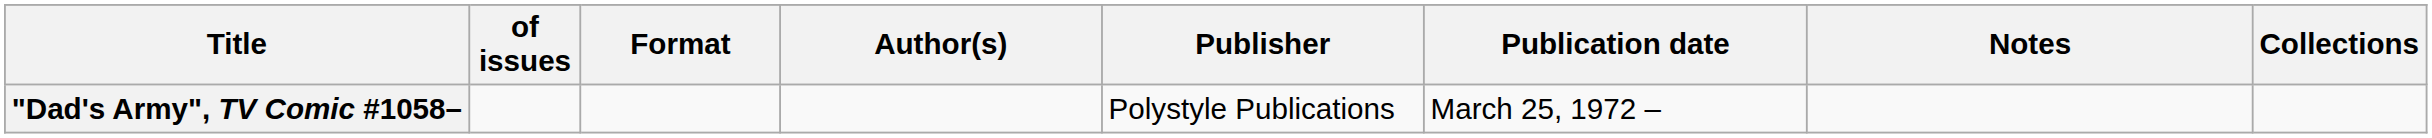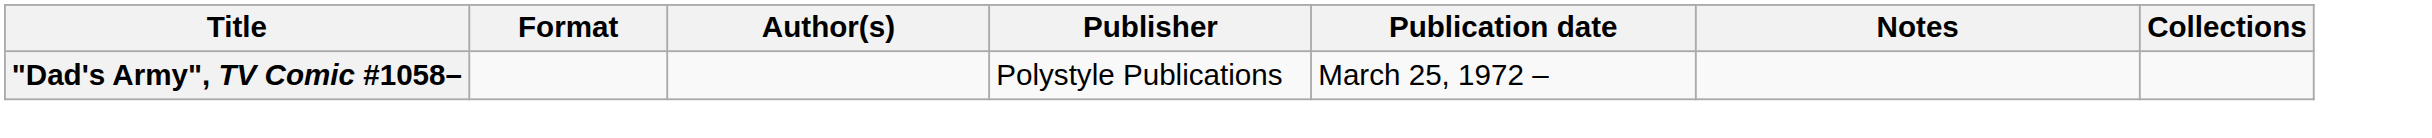- column: of issues
